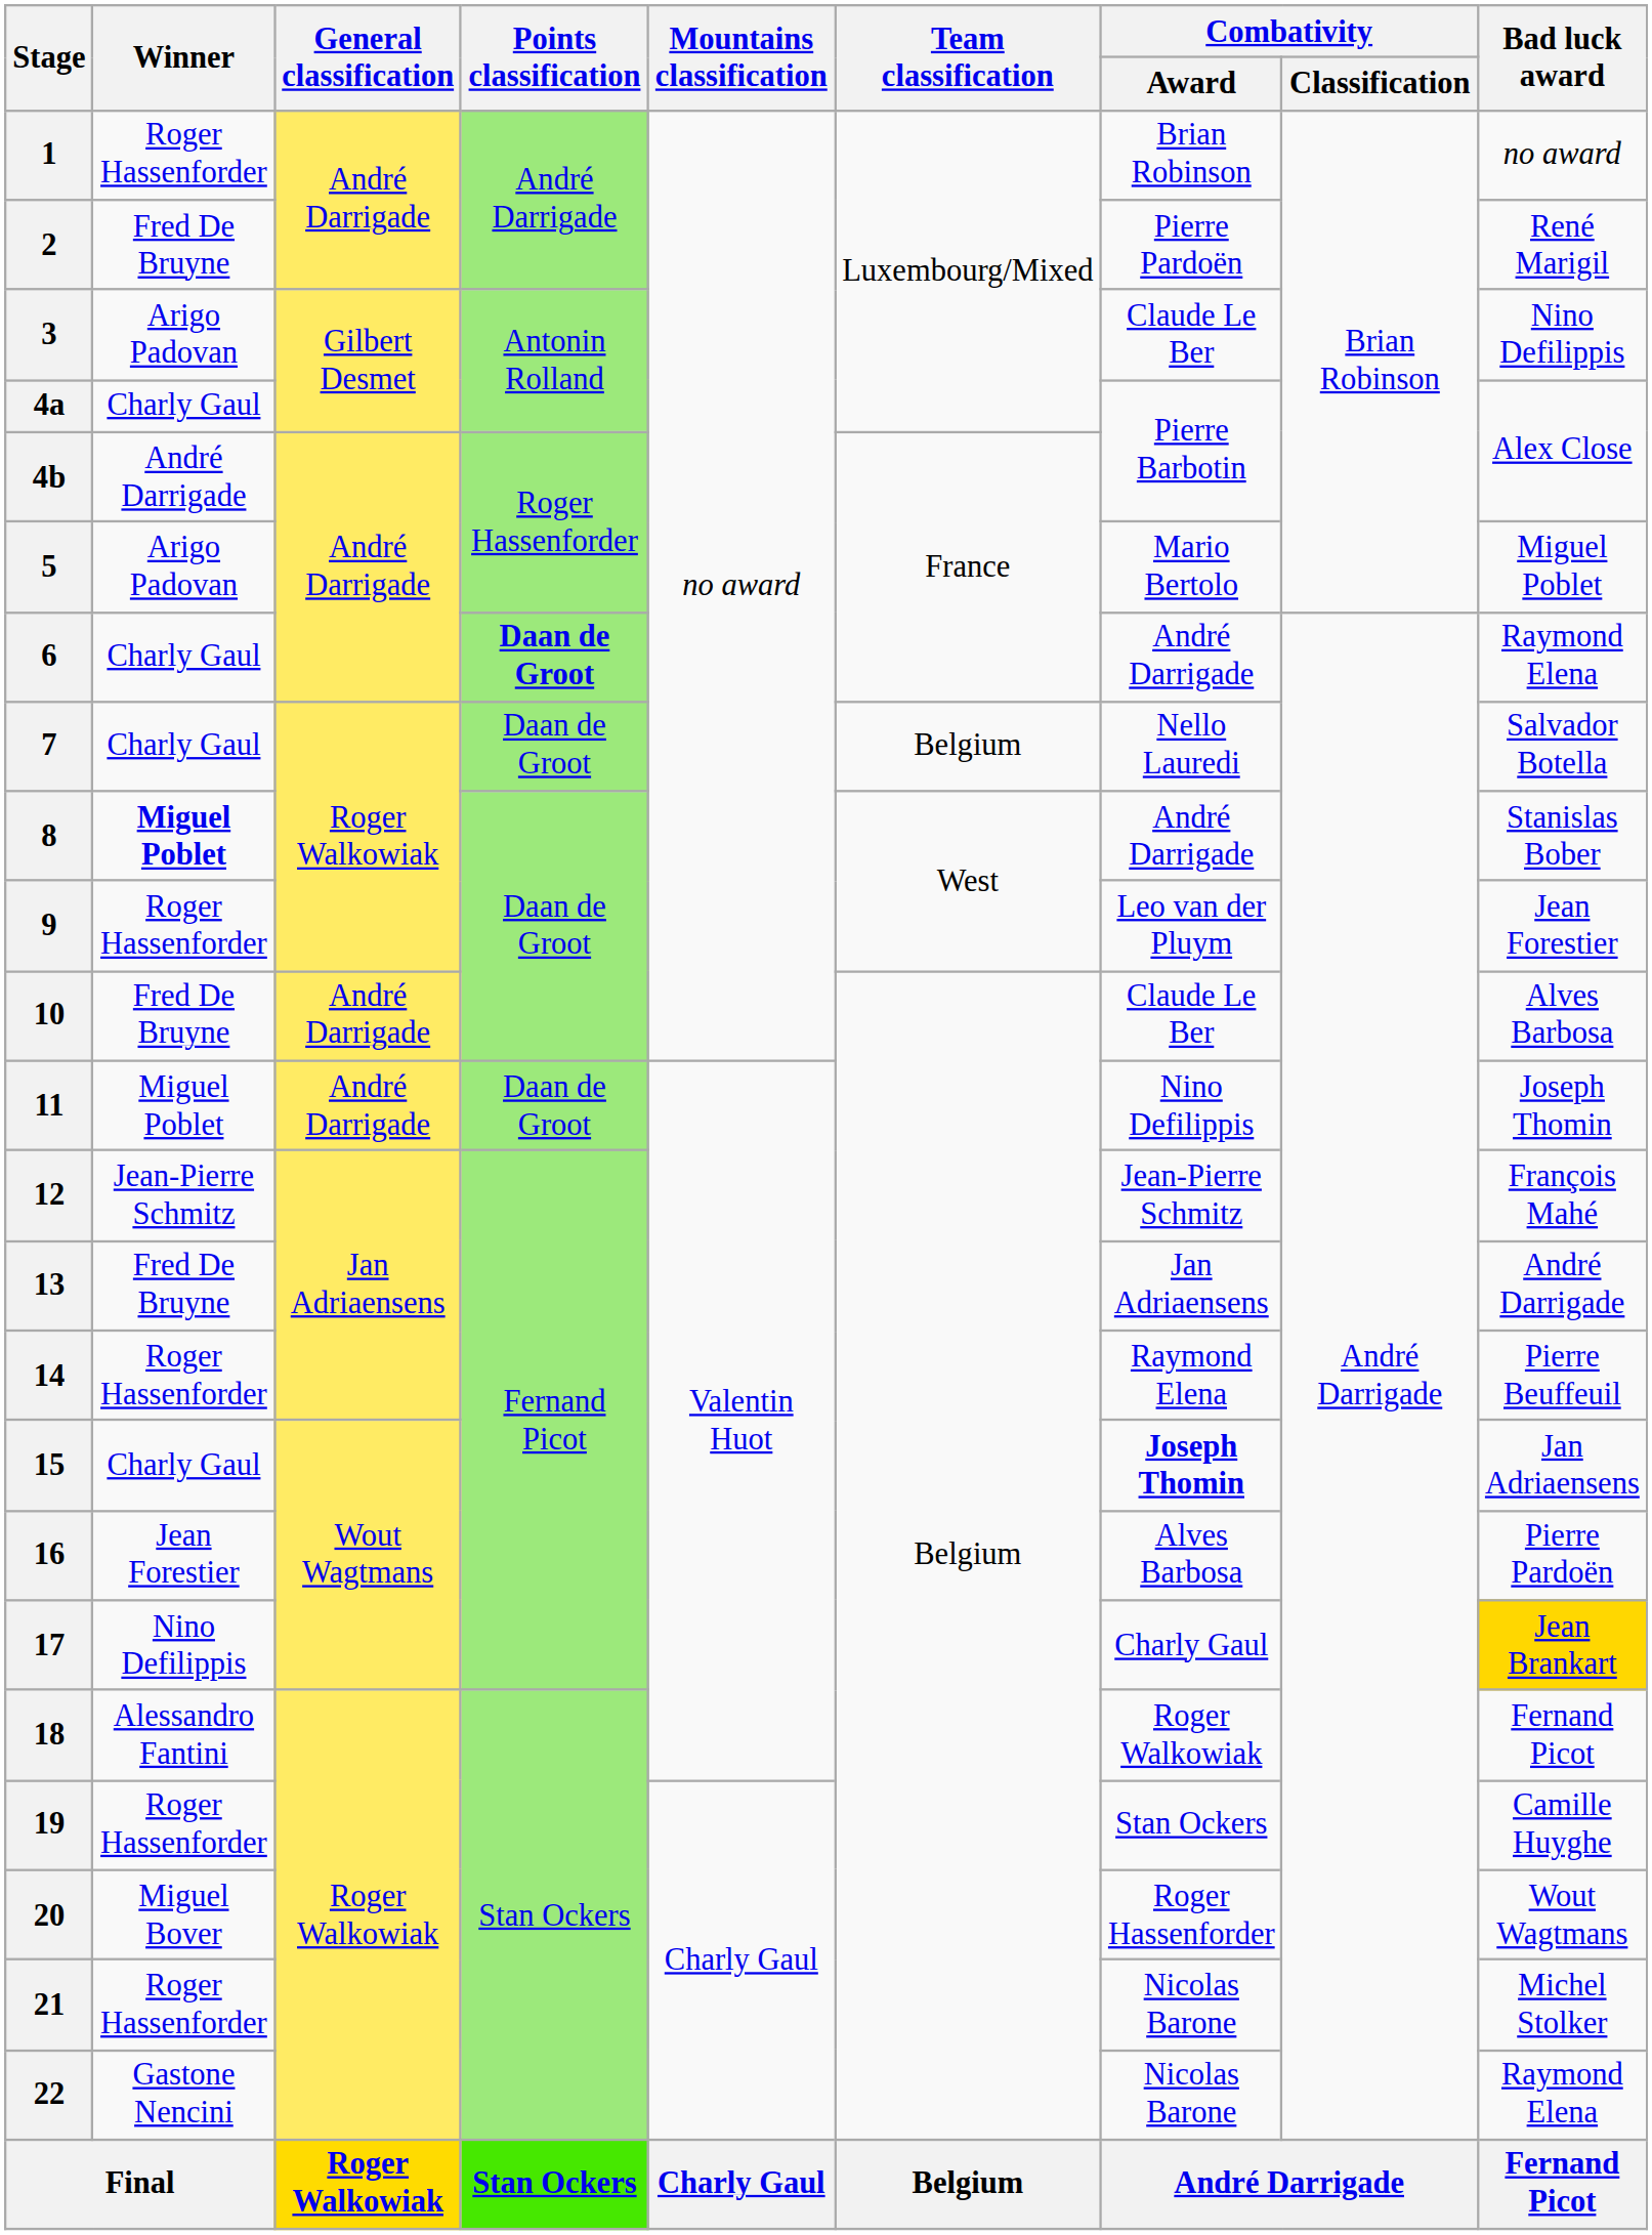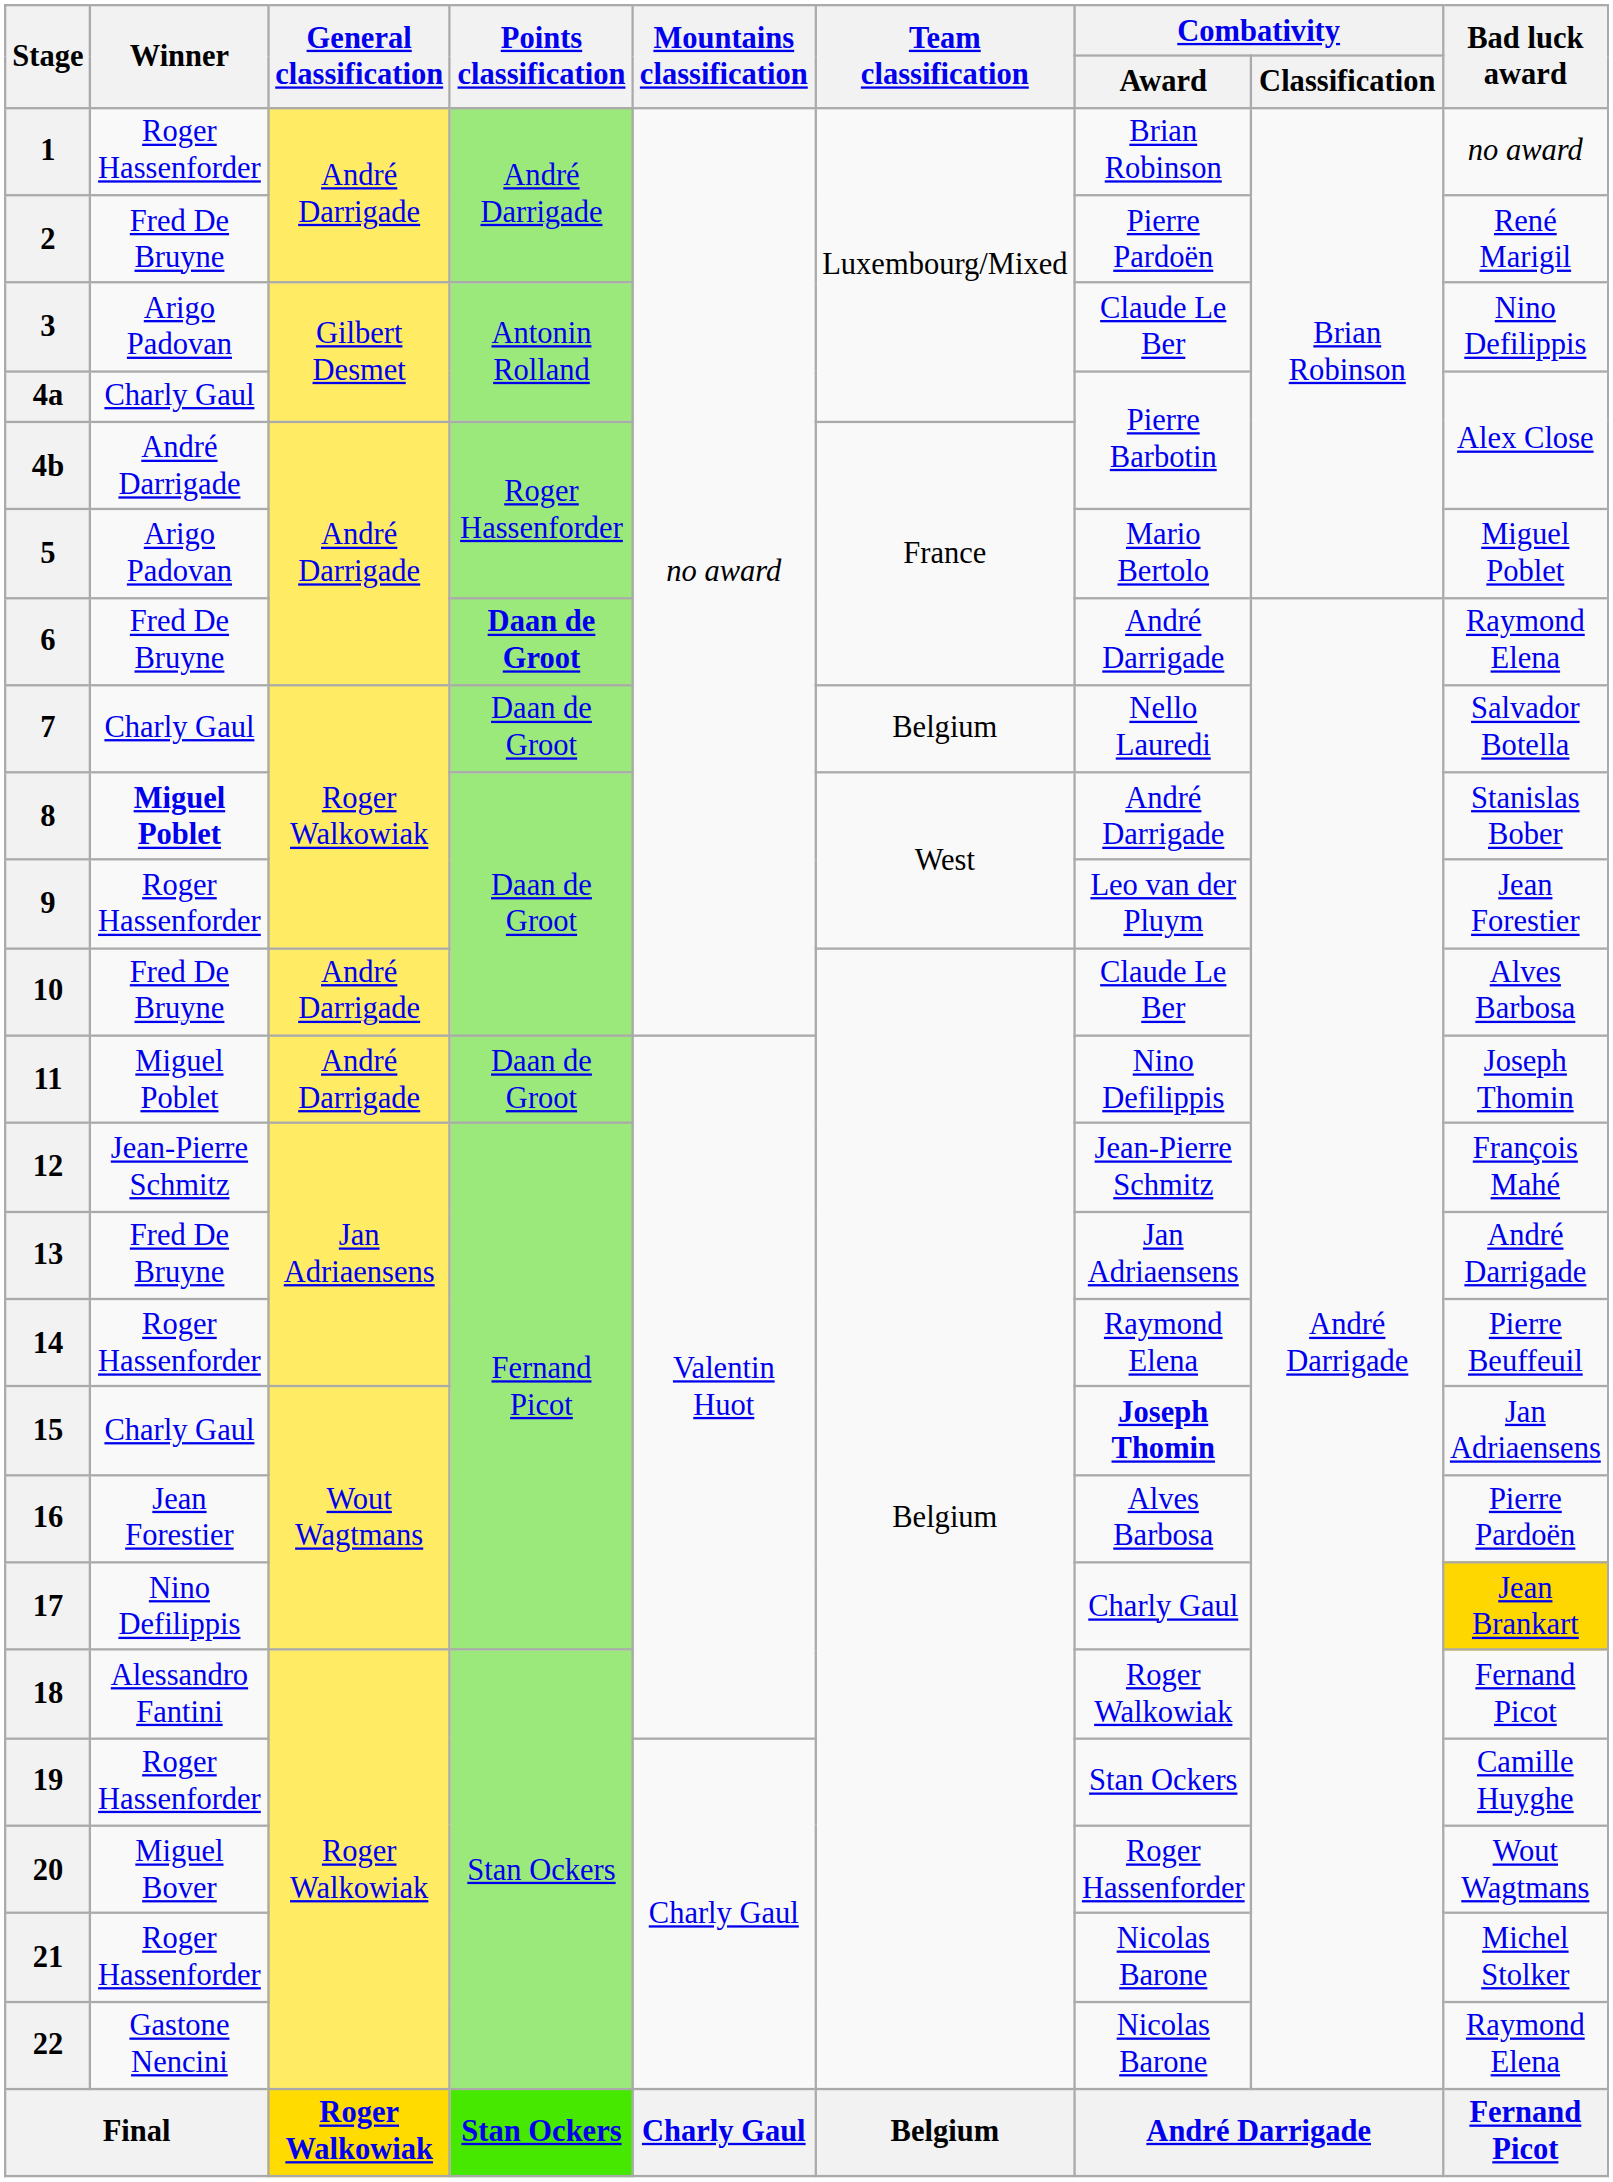6 | Winner: Charly Gaul -> Fred De Bruyne
